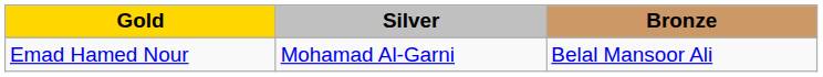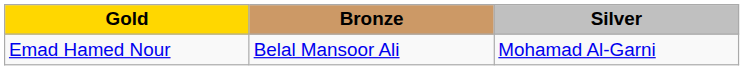columns swapped: Silver <-> Bronze
